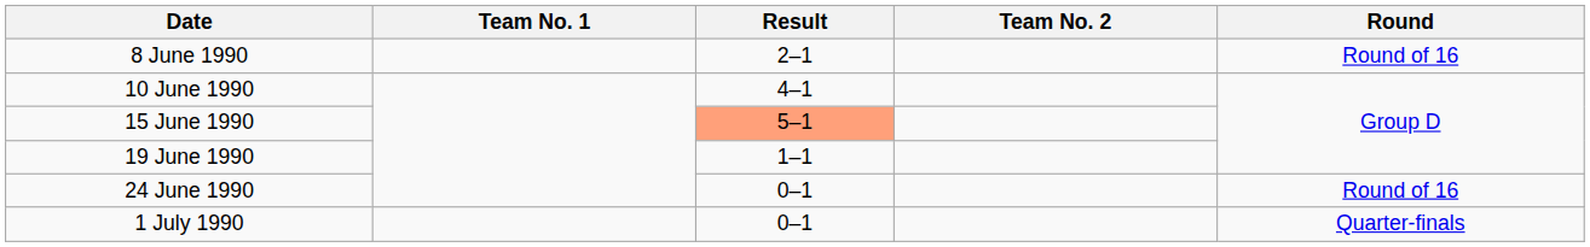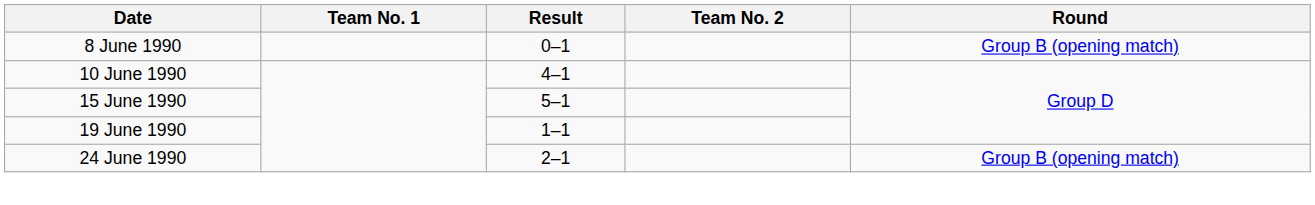8 June 1990 | Result: 2–1 -> 0–1
8 June 1990 | Round: Round of 16 -> Group B (opening match)
15 June 1990 | Result: lightsalmon background -> no background
24 June 1990 | Result: 0–1 -> 2–1
24 June 1990 | Round: Round of 16 -> Group B (opening match)
- row: 1 July 1990 | 0–1 | Quarter-finals
